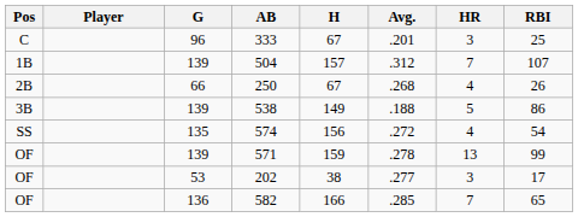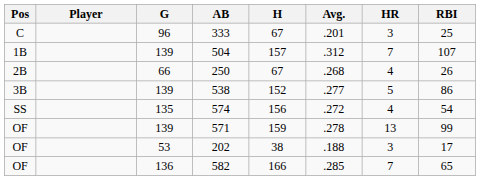538 | H: 149 -> 152
538 | Avg.: .188 -> .277
202 | Avg.: .277 -> .188
